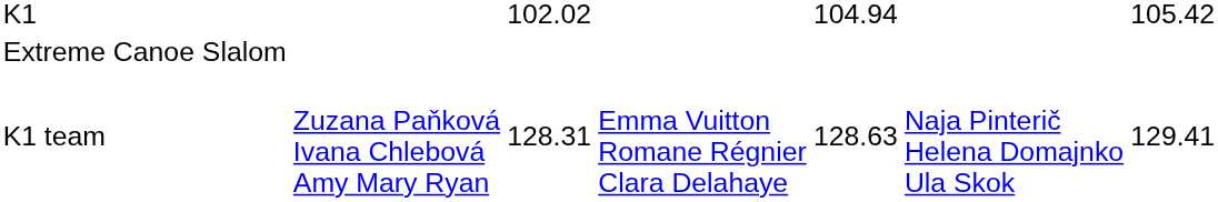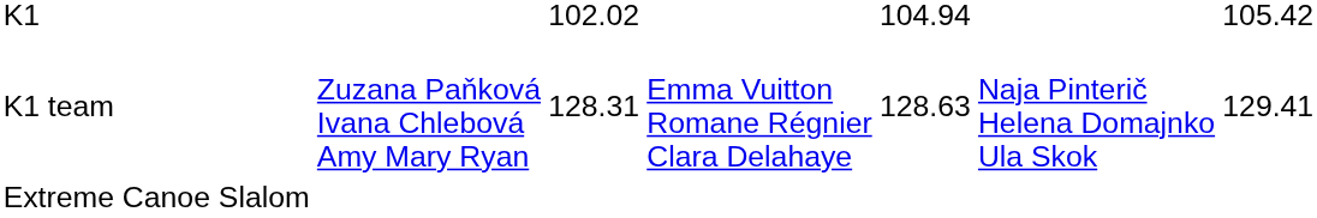rows swapped: K1 team <-> Extreme Canoe Slalom
